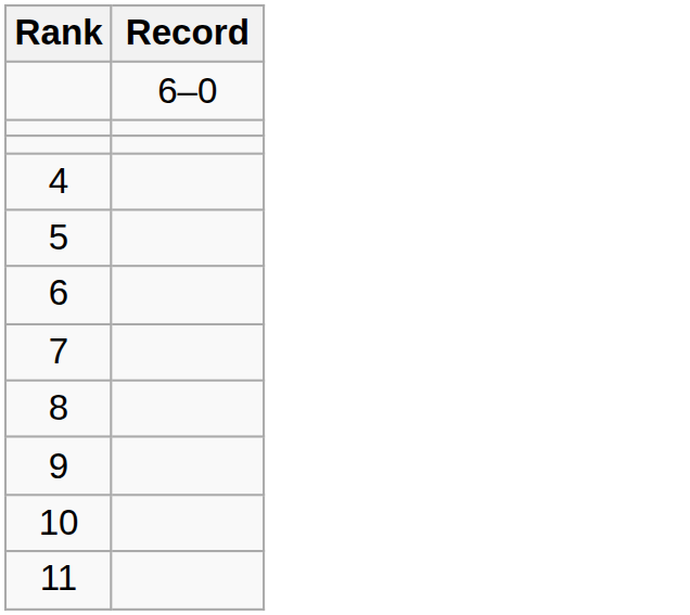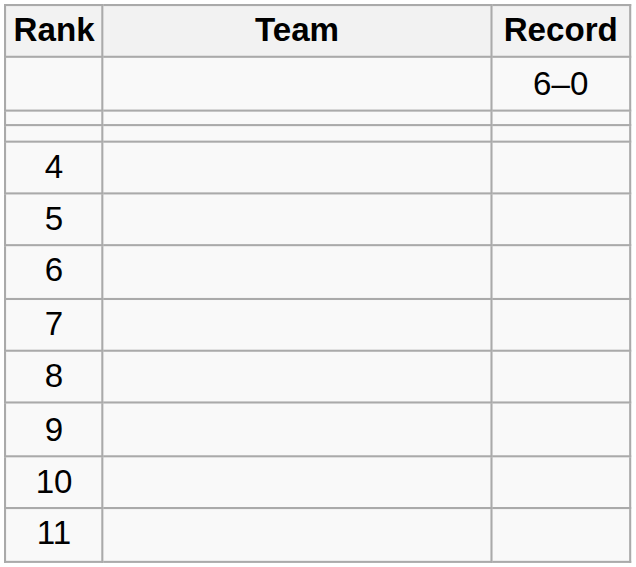+ column: Team
